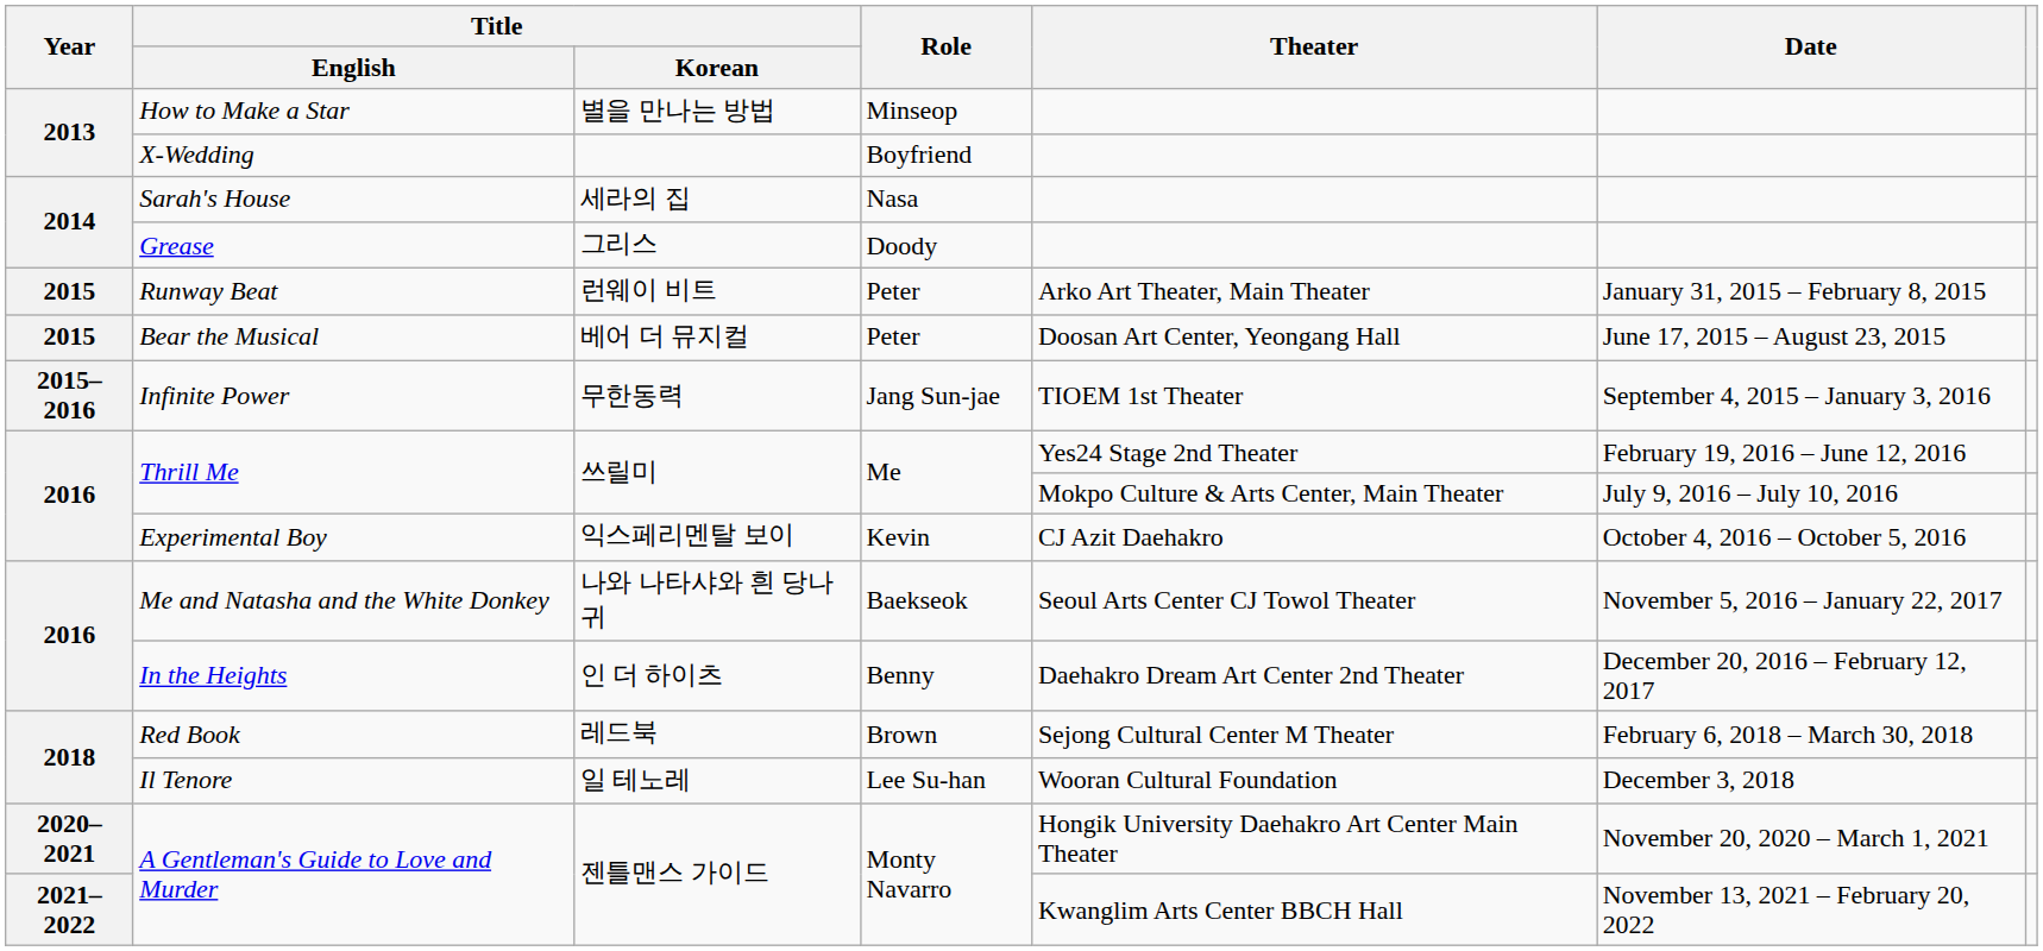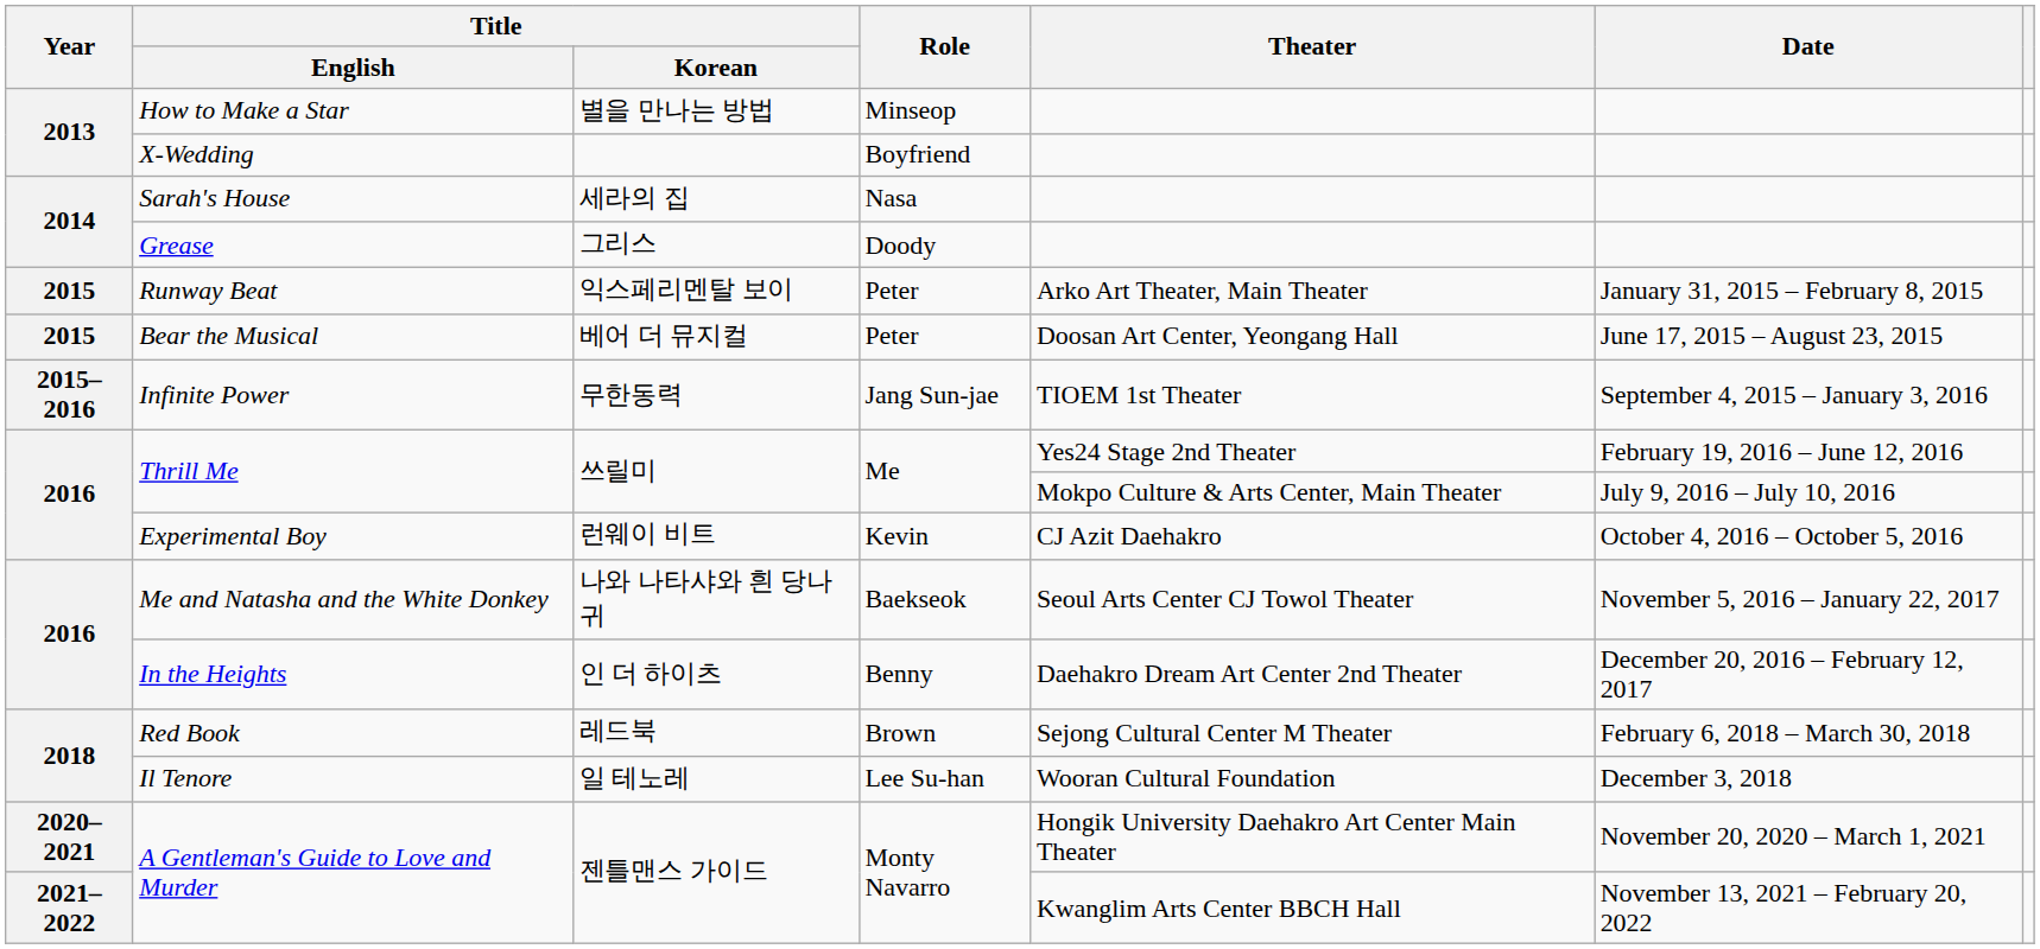Runway Beat | Title / Korean: 런웨이 비트 -> 익스페리멘탈 보이
Experimental Boy | Title / Korean: 익스페리멘탈 보이 -> 런웨이 비트
